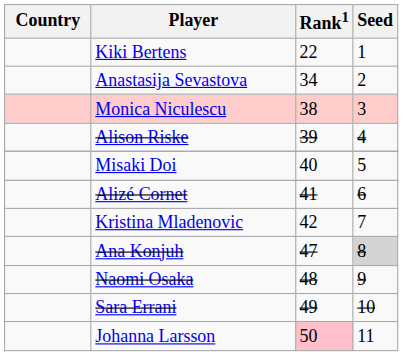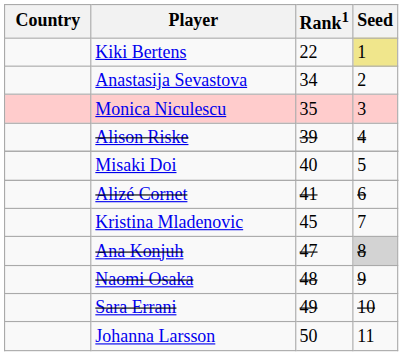Kiki Bertens | Seed: no background -> khaki background
Monica Niculescu | Rank1: 38 -> 35
Kristina Mladenovic | Rank1: 42 -> 45
Johanna Larsson | Rank1: pink background -> no background
